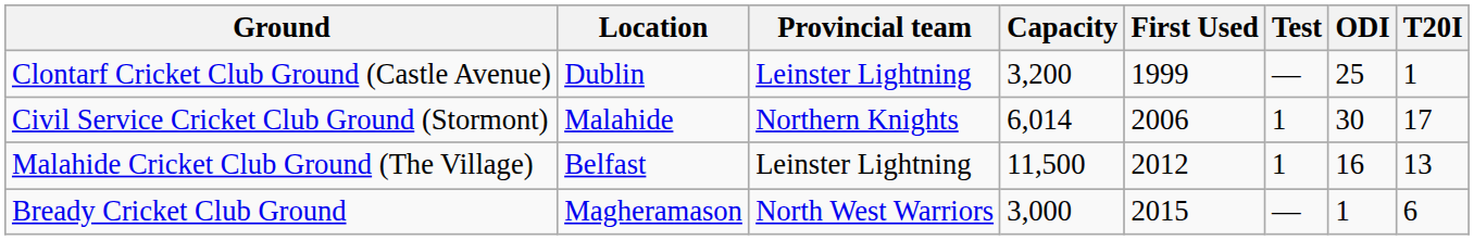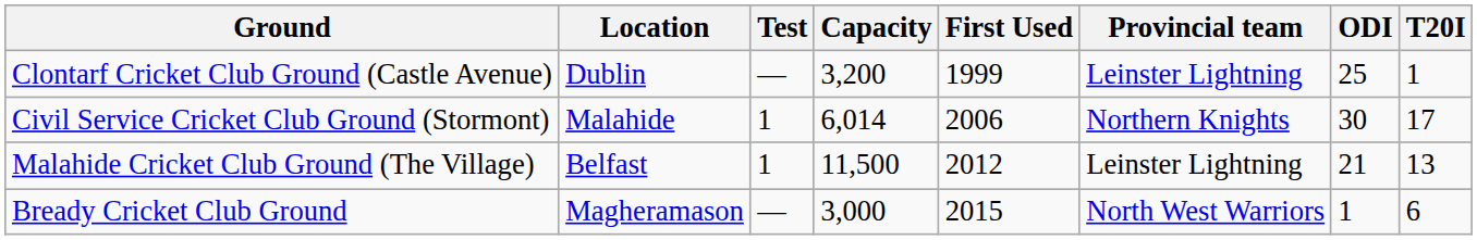columns swapped: Provincial team <-> Test
Malahide Cricket Club Ground (The Village) | ODI: 16 -> 21
